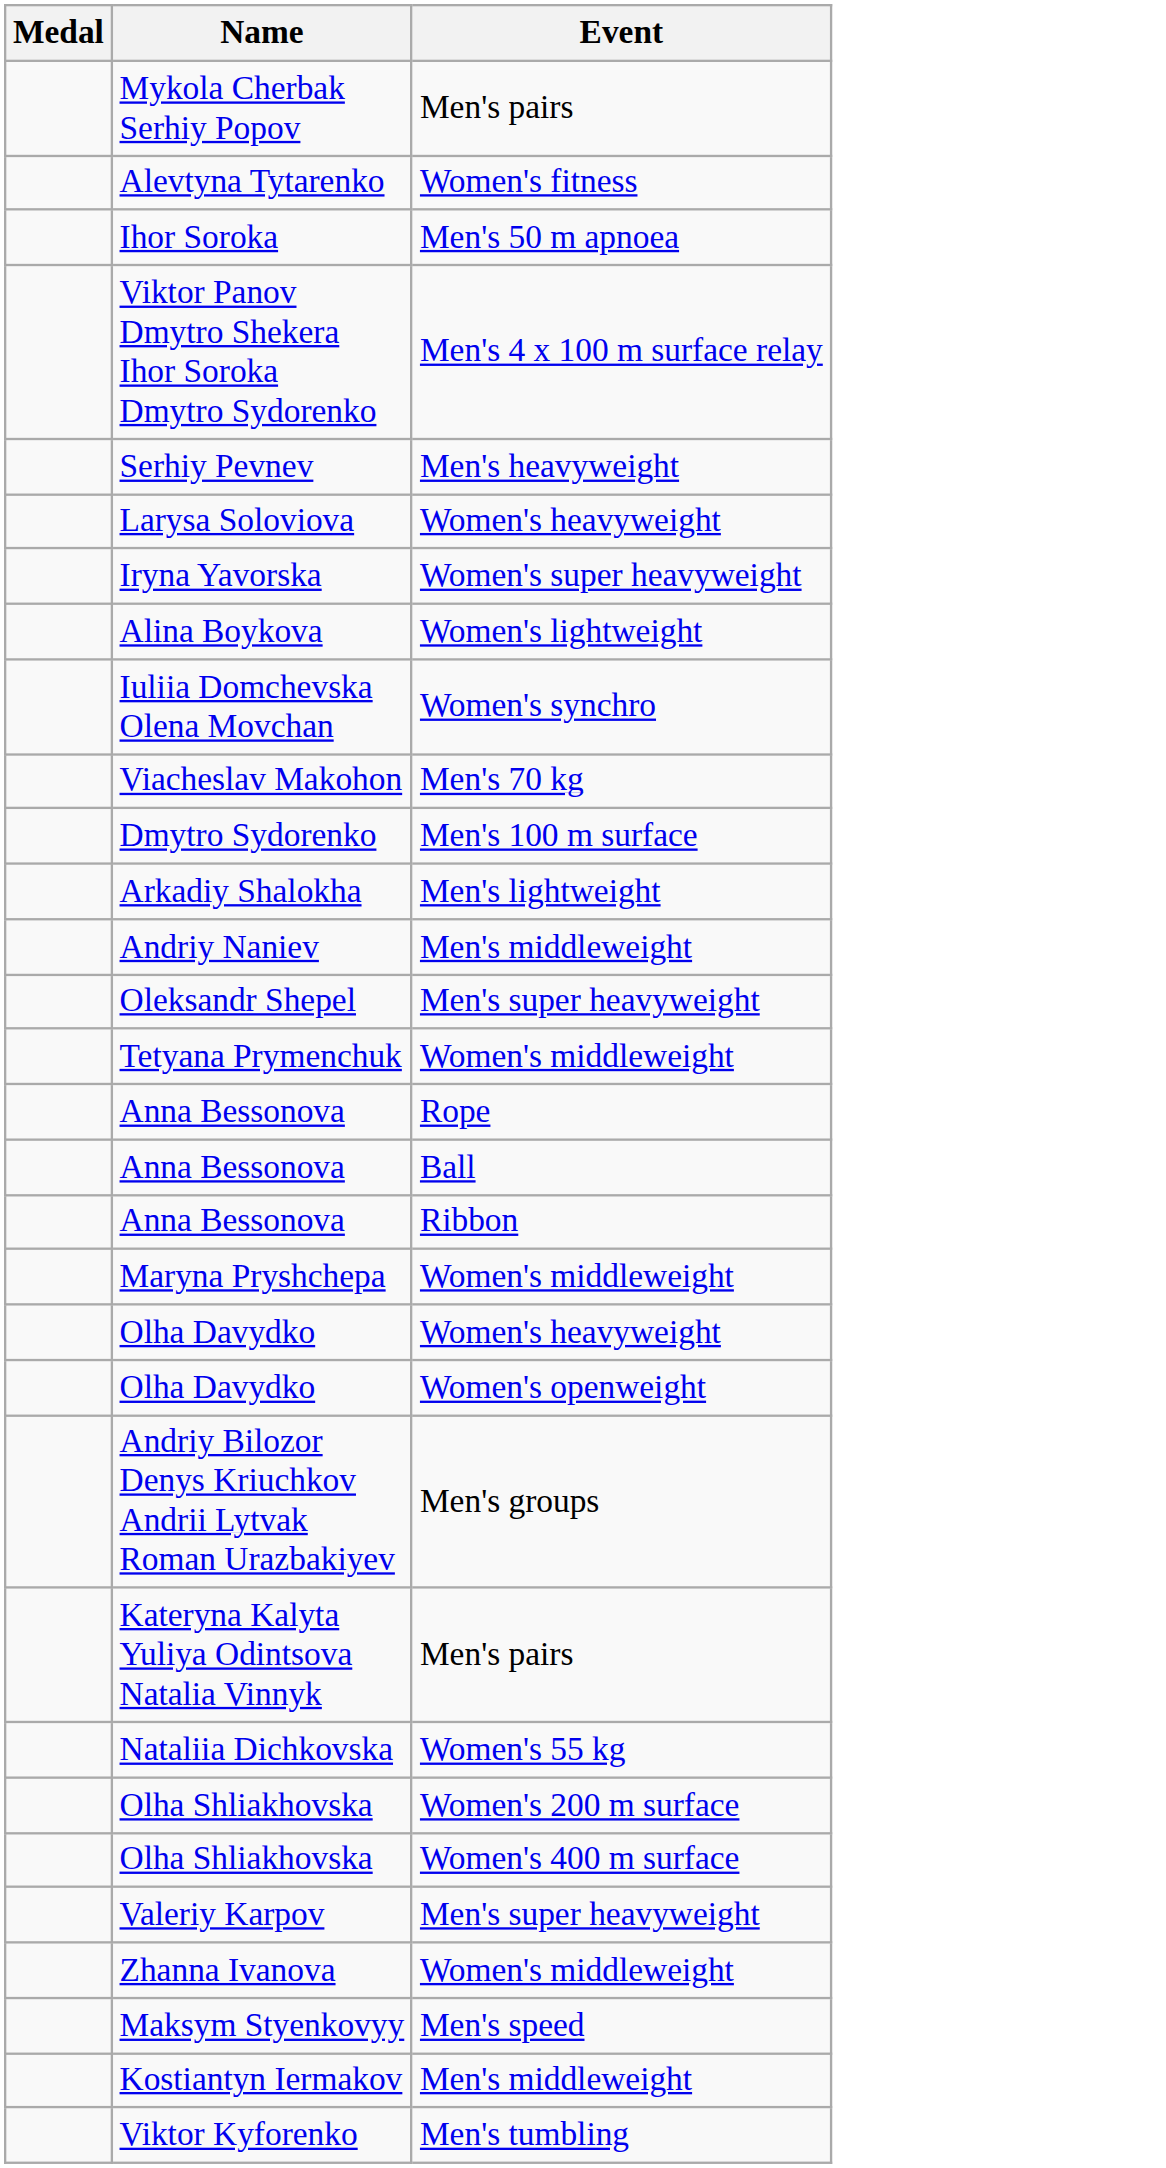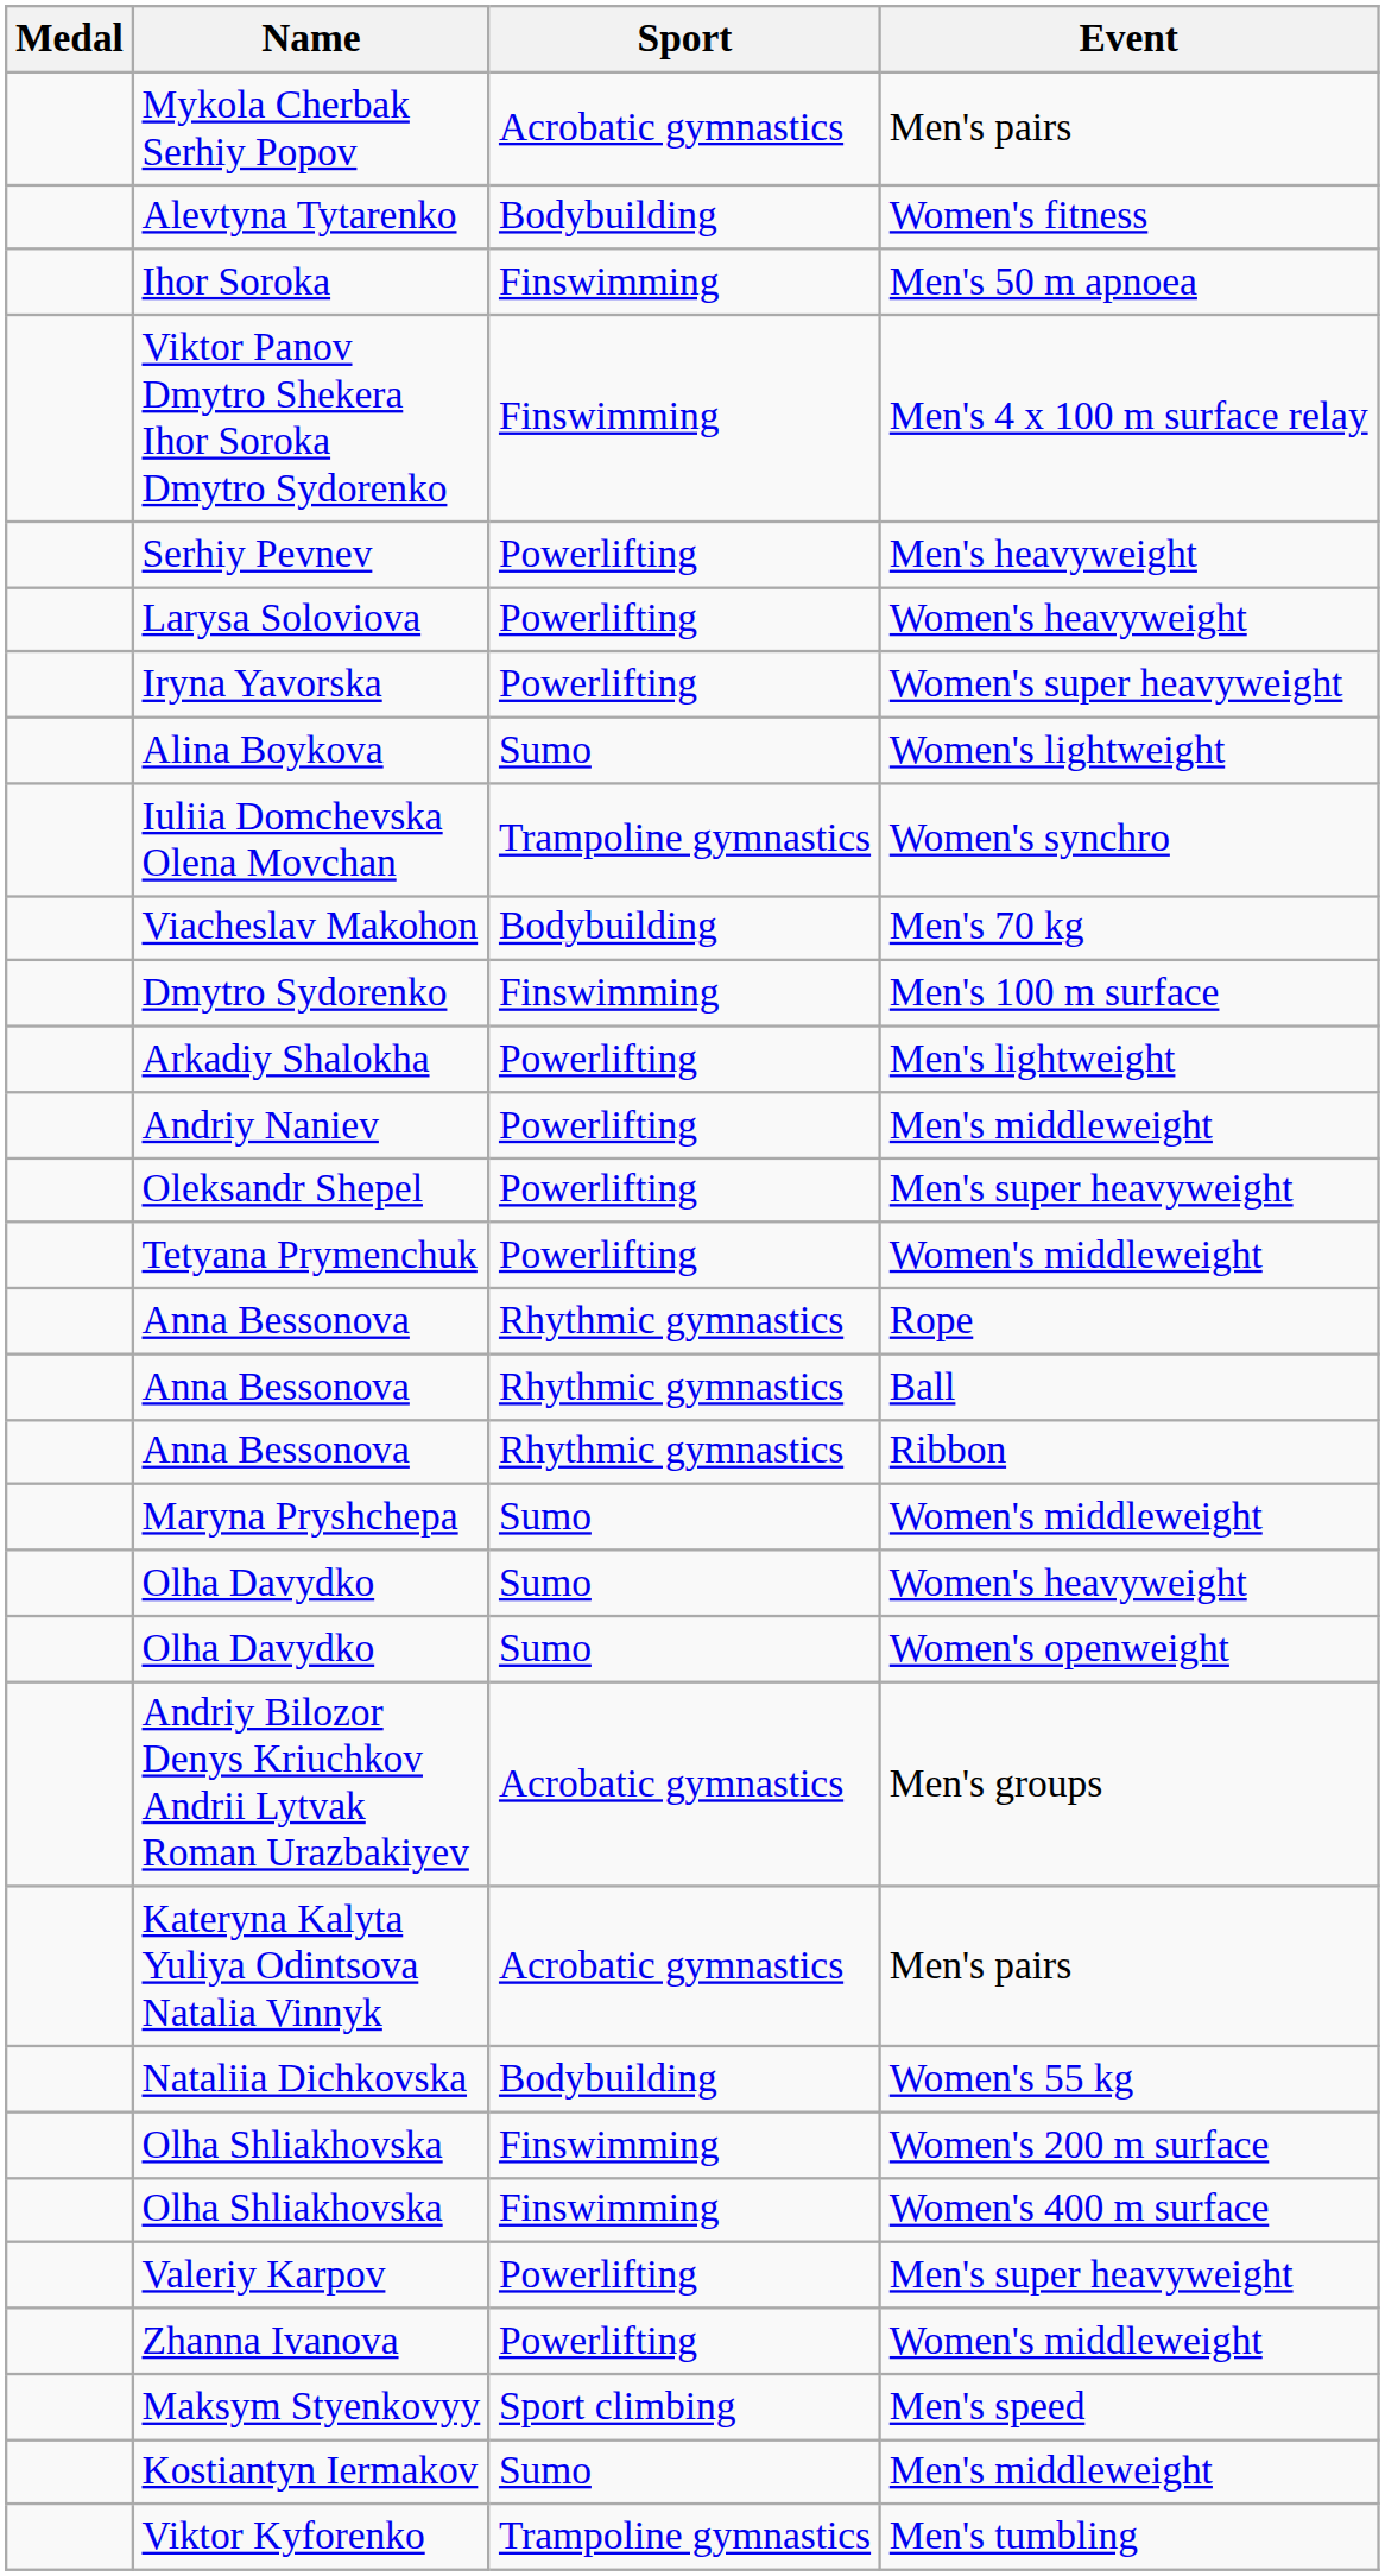+ column: Sport | Acrobatic gymnastics | Bodybuilding | Finswimming | Finswimming | Powerlifting | Powerlifting | Powerlifting | Sumo | Trampoline gymnastics | Bodybuilding | Finswimming | Powerlifting | Powerlifting | Powerlifting | Powerlifting | Rhythmic gymnastics | Rhythmic gymnastics | Rhythmic gymnastics | Sumo | Sumo | Sumo | Acrobatic gymnastics | Acrobatic gymnastics | Bodybuilding | Finswimming | Finswimming | Powerlifting | Powerlifting | Sport climbing | Sumo | Trampoline gymnastics
